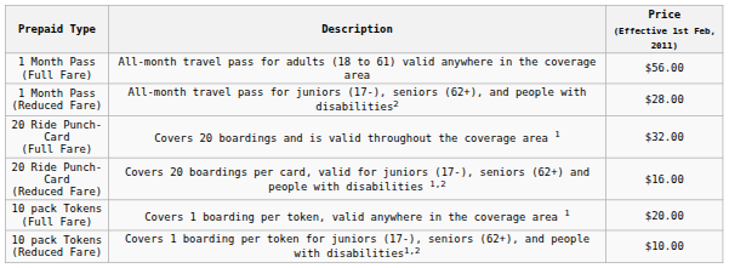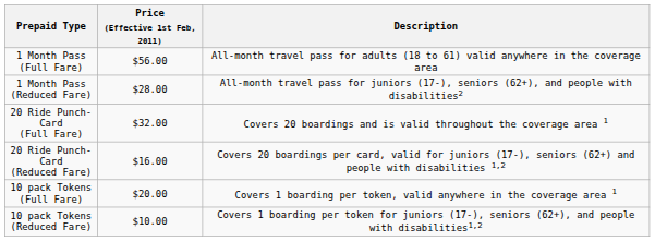columns swapped: Description <-> Price (Effective 1st Feb, 2011)
